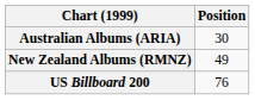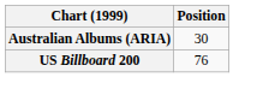- row: New Zealand Albums (RMNZ) | 49
